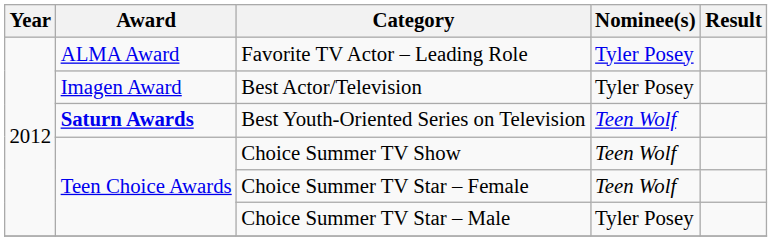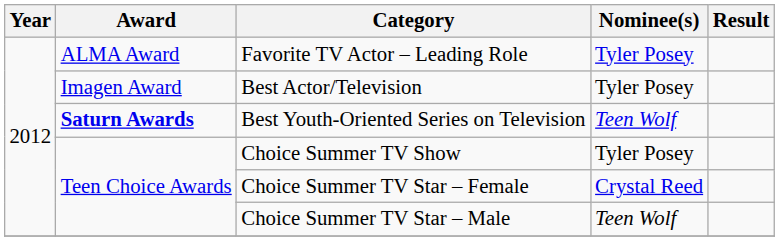Choice Summer TV Show | Nominee(s): Teen Wolf -> Tyler Posey
Choice Summer TV Star – Female | Nominee(s): Teen Wolf -> Crystal Reed
Choice Summer TV Star – Male | Nominee(s): Tyler Posey -> Teen Wolf
